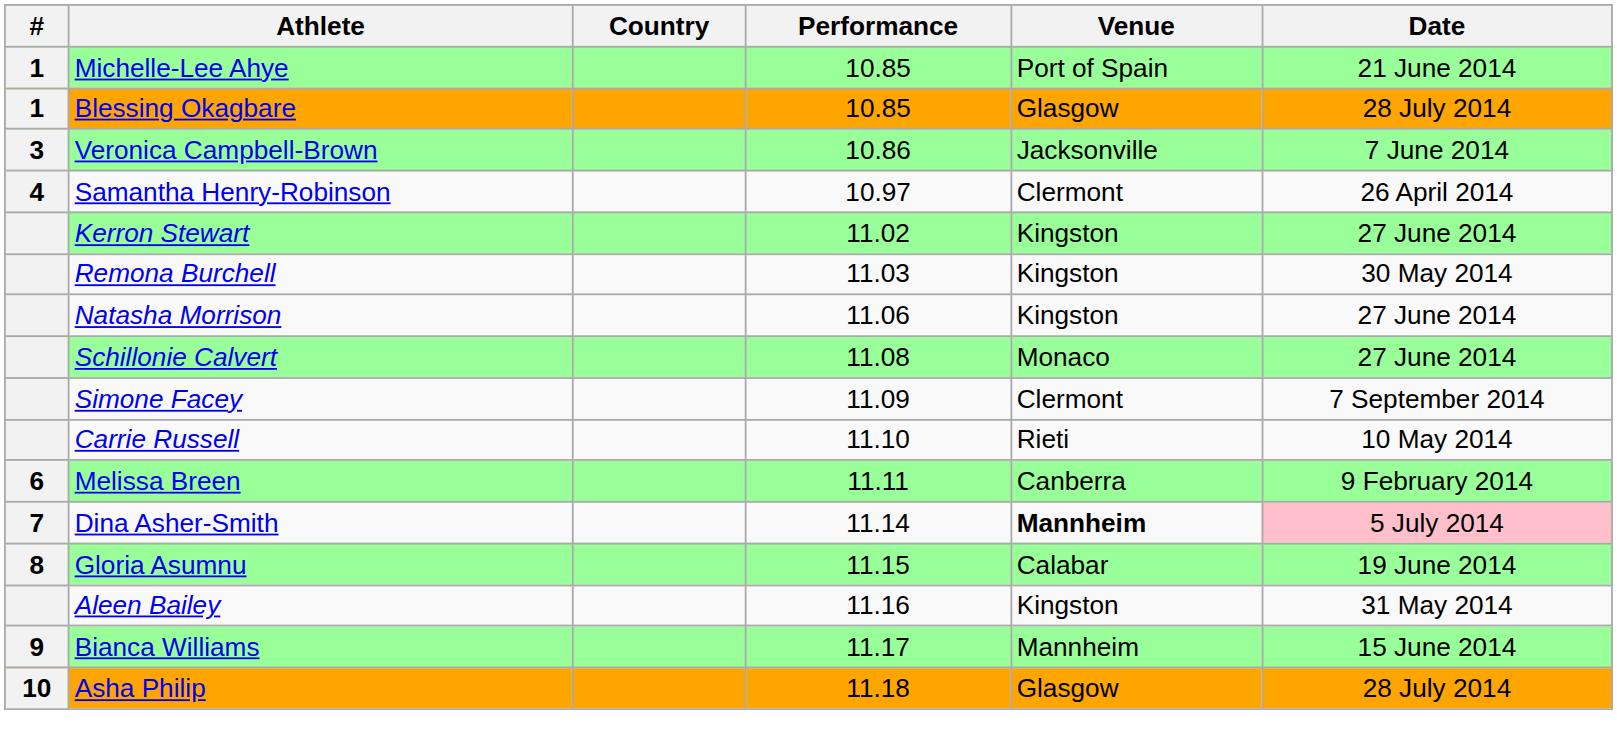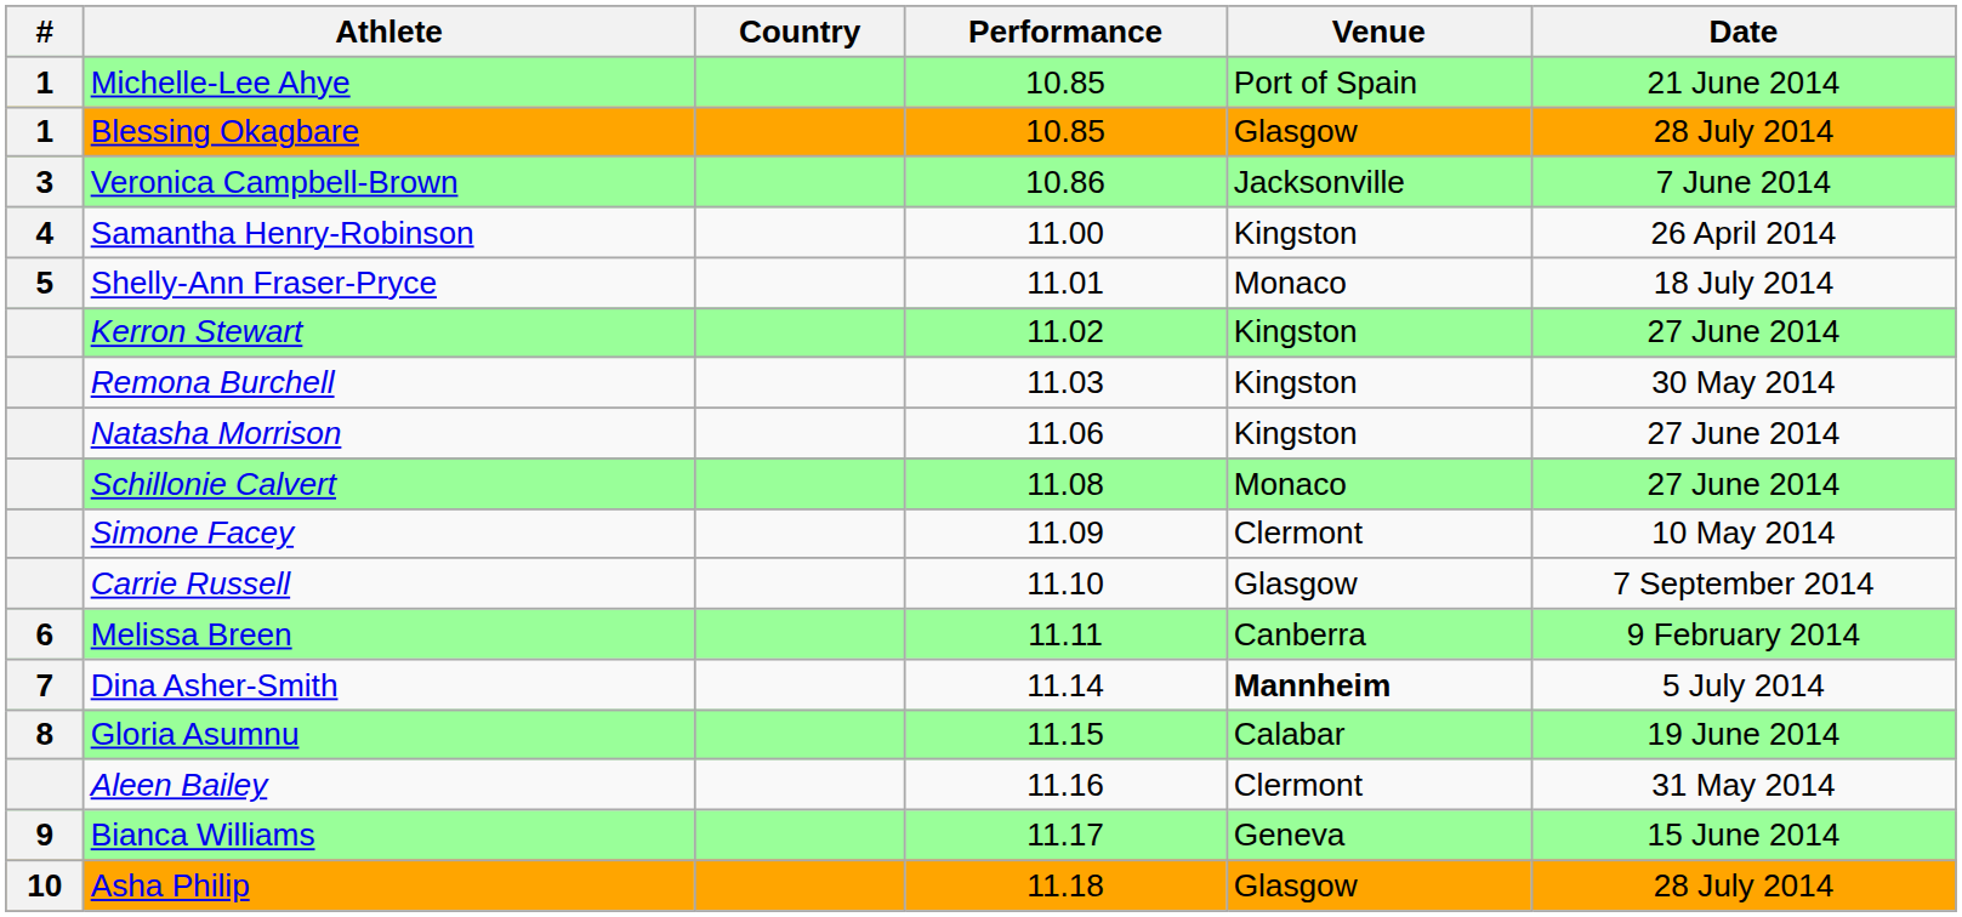Samantha Henry-Robinson | Performance: 10.97 -> 11.00
Samantha Henry-Robinson | Venue: Clermont -> Kingston
+ row: 5 | Shelly-Ann Fraser-Pryce | 11.01 | Monaco | 18 July 2014
Simone Facey | Date: 7 September 2014 -> 10 May 2014
Carrie Russell | Venue: Rieti -> Glasgow
Carrie Russell | Date: 10 May 2014 -> 7 September 2014
Dina Asher-Smith | Date: pink background -> no background
Aleen Bailey | Venue: Kingston -> Clermont
Bianca Williams | Venue: Mannheim -> Geneva
